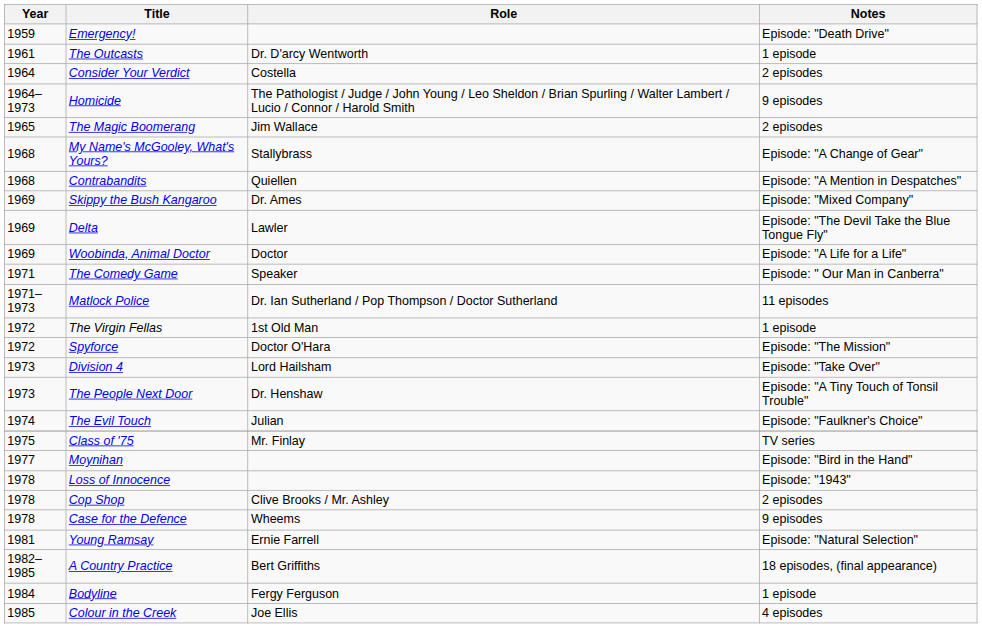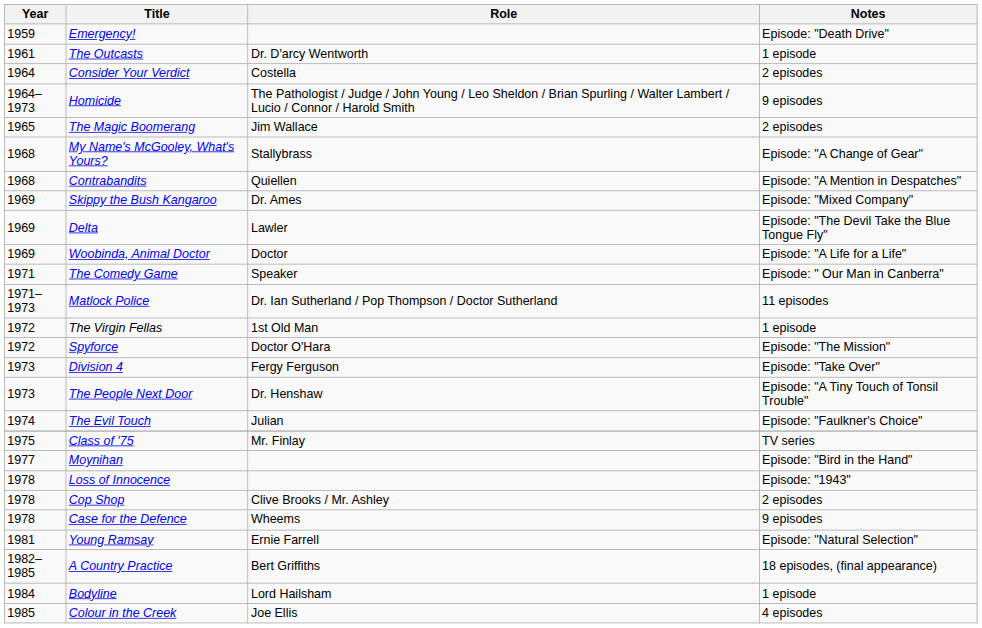Division 4 | Role: Lord Hailsham -> Fergy Ferguson
Bodyline | Role: Fergy Ferguson -> Lord Hailsham
